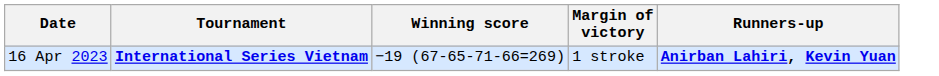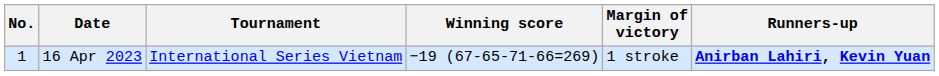+ column: No. | 1
16 Apr 2023 | Tournament: bold -> normal
